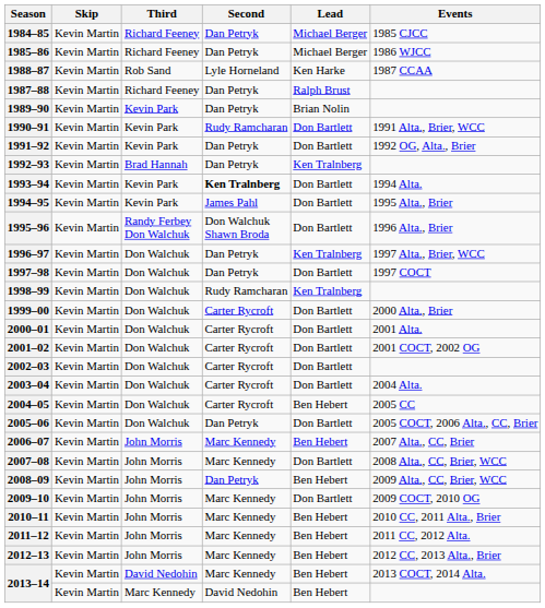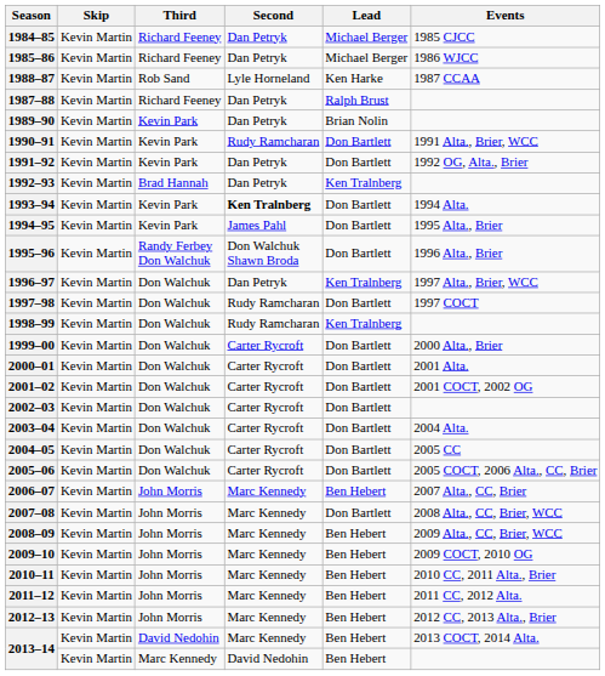1997–98 | Second: Dan Petryk -> Rudy Ramcharan
2004–05 | Lead: Ben Hebert -> Don Bartlett
2005–06 | Second: Dan Petryk -> Carter Rycroft
2008–09 | Second: Dan Petryk -> Marc Kennedy
2009–10 | Lead: Don Bartlett -> Ben Hebert
